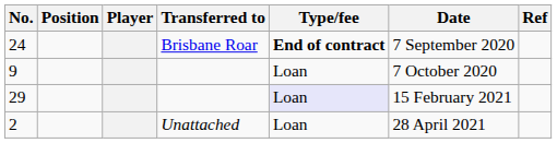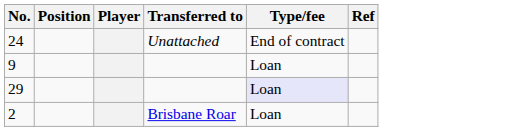- column: Date | 7 September 2020 | 7 October 2020 | 15 February 2021 | 28 April 2021
24 | Transferred to: Brisbane Roar -> Unattached
24 | Type/fee: bold -> normal
2 | Transferred to: Unattached -> Brisbane Roar
